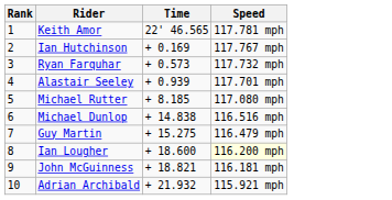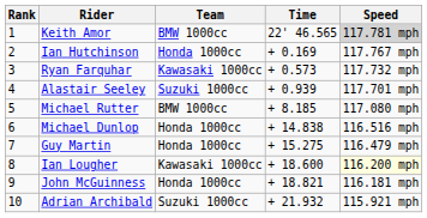+ column: Team | BMW 1000cc | Honda 1000cc | Kawasaki 1000cc | Suzuki 1000cc | BMW 1000cc | Honda 1000cc | Honda 1000cc | Kawasaki 1000cc | Honda 1000cc | Suzuki 1000cc
Keith Amor | Speed: no background -> lightgrey background
